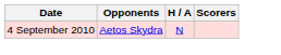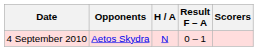+ column: Result F – A | 0 – 1
